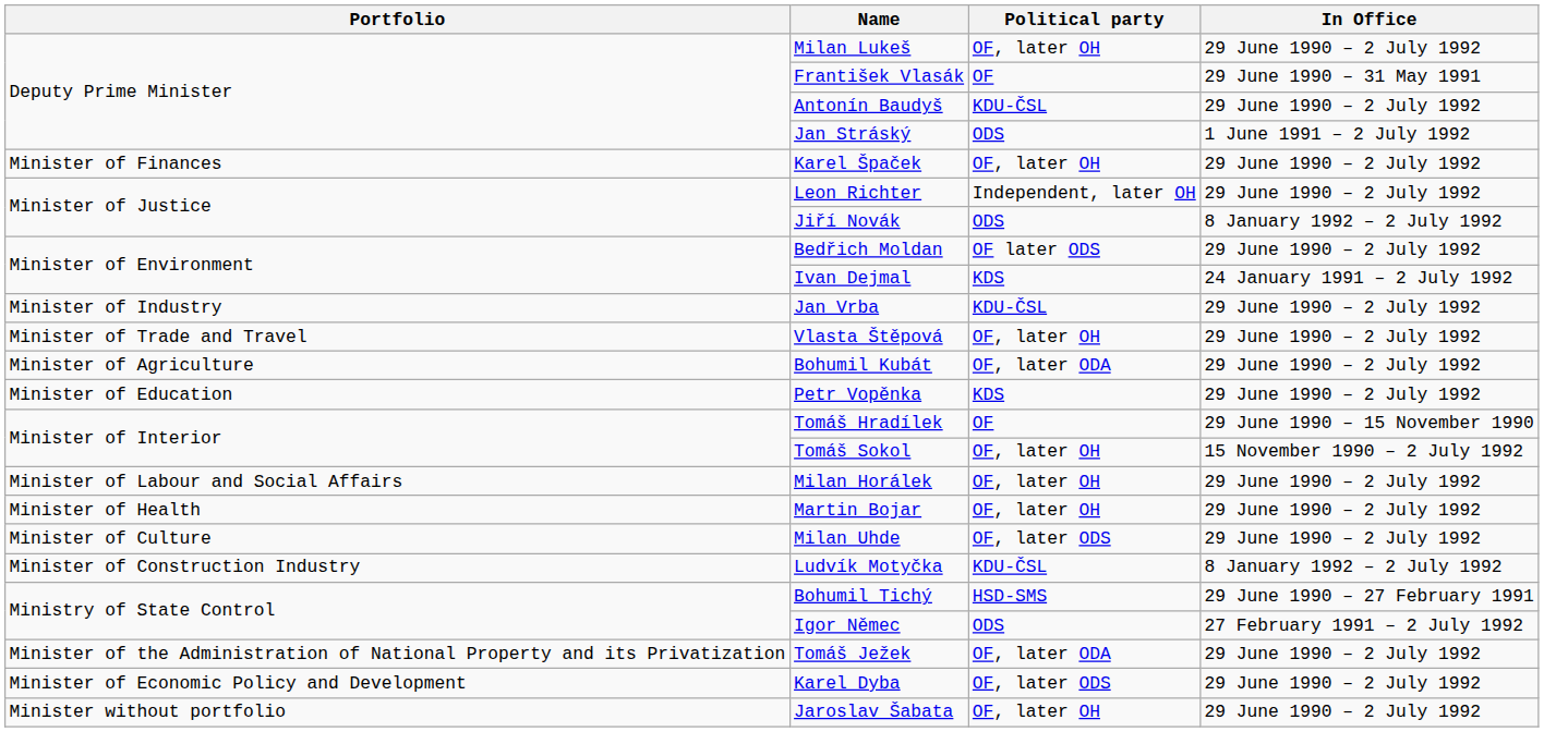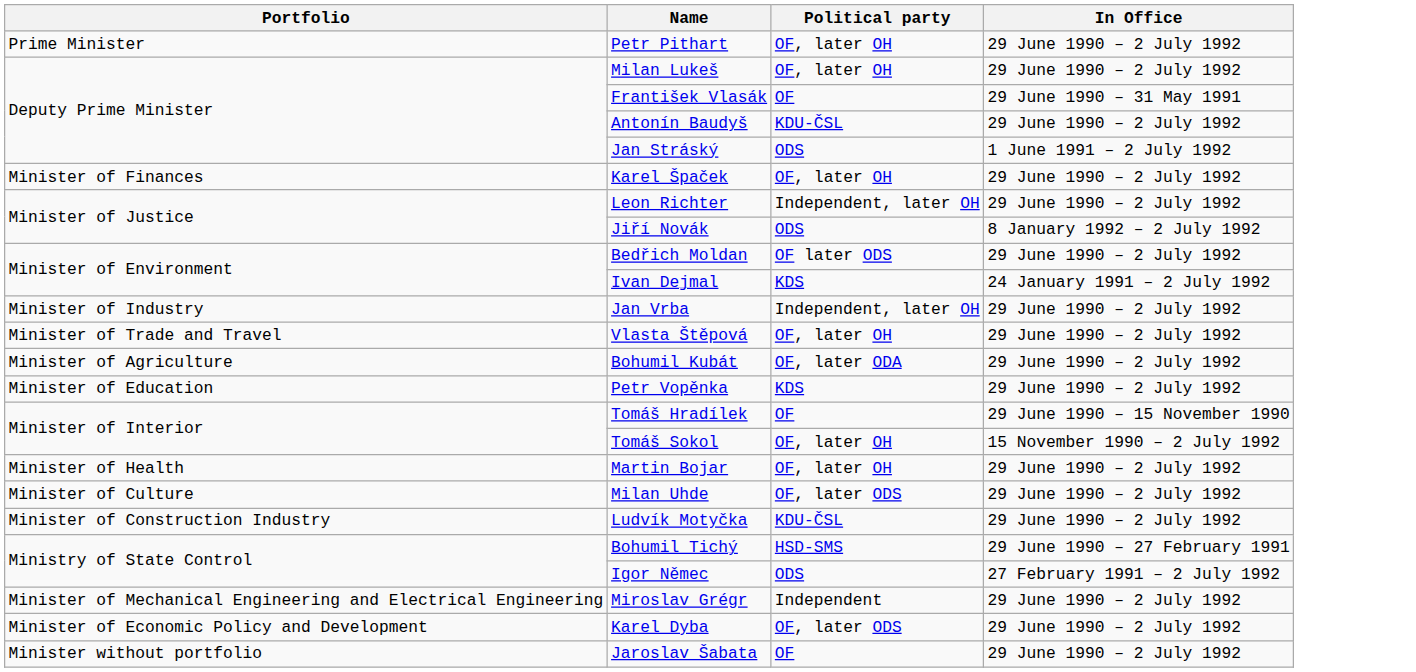+ row: Prime Minister | Petr Pithart | OF, later OH | 29 June 1990 – 2 July 1992
Jan Vrba | Political party: KDU-ČSL -> Independent, later OH
- row: Minister of Labour and Social Affairs | Milan Horálek | OF, later OH | 29 June 1990 – 2 July 1992
Ludvík Motyčka | In Office: 8 January 1992 – 2 July 1992 -> 29 June 1990 – 2 July 1992
- row: Minister of the Administration of National Property and its Privatization | Tomáš Ježek | OF, later ODA | 29 June 1990 – 2 July 1992
+ row: Minister of Mechanical Engineering and Electrical Engineering | Miroslav Grégr | Independent | 29 June 1990 – 2 July 1992
Jaroslav Šabata | Political party: OF, later OH -> OF
